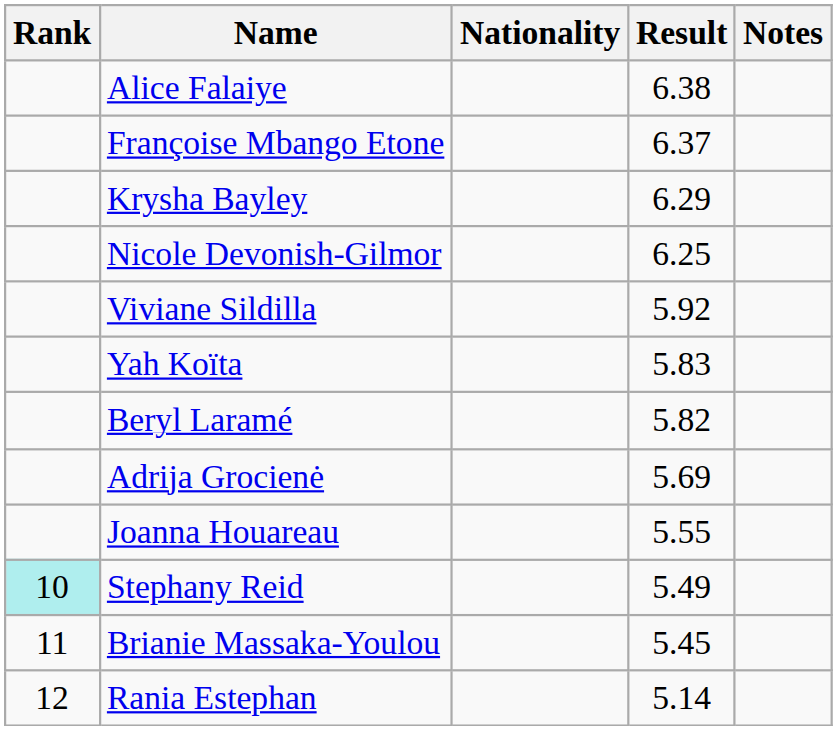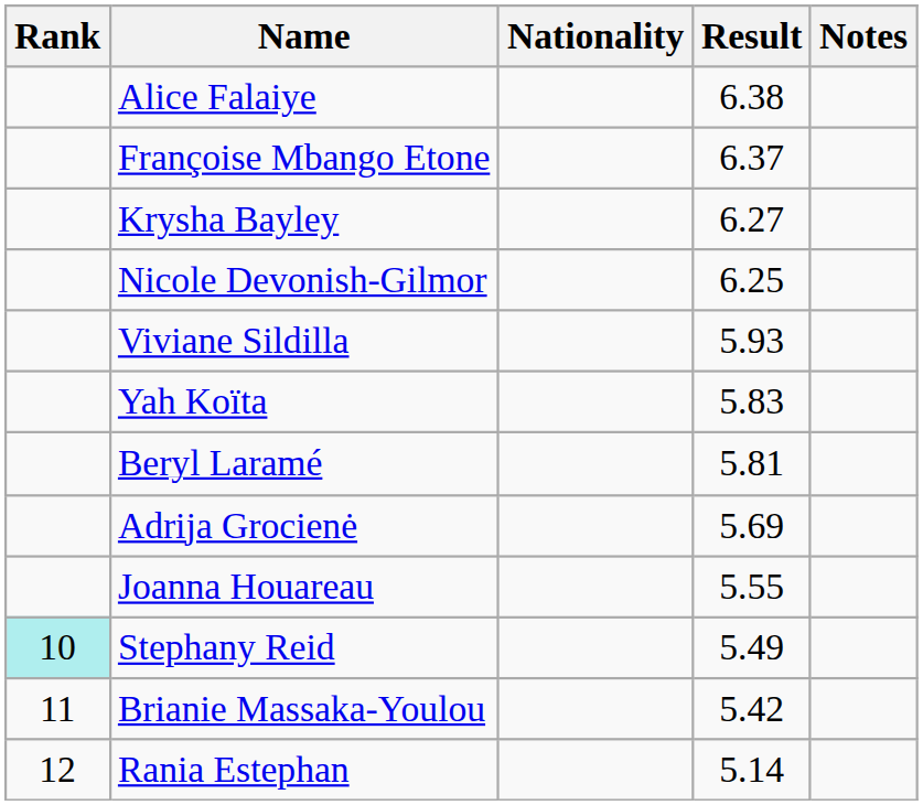Krysha Bayley | Result: 6.29 -> 6.27
Viviane Sildilla | Result: 5.92 -> 5.93
Beryl Laramé | Result: 5.82 -> 5.81
Brianie Massaka-Youlou | Result: 5.45 -> 5.42
